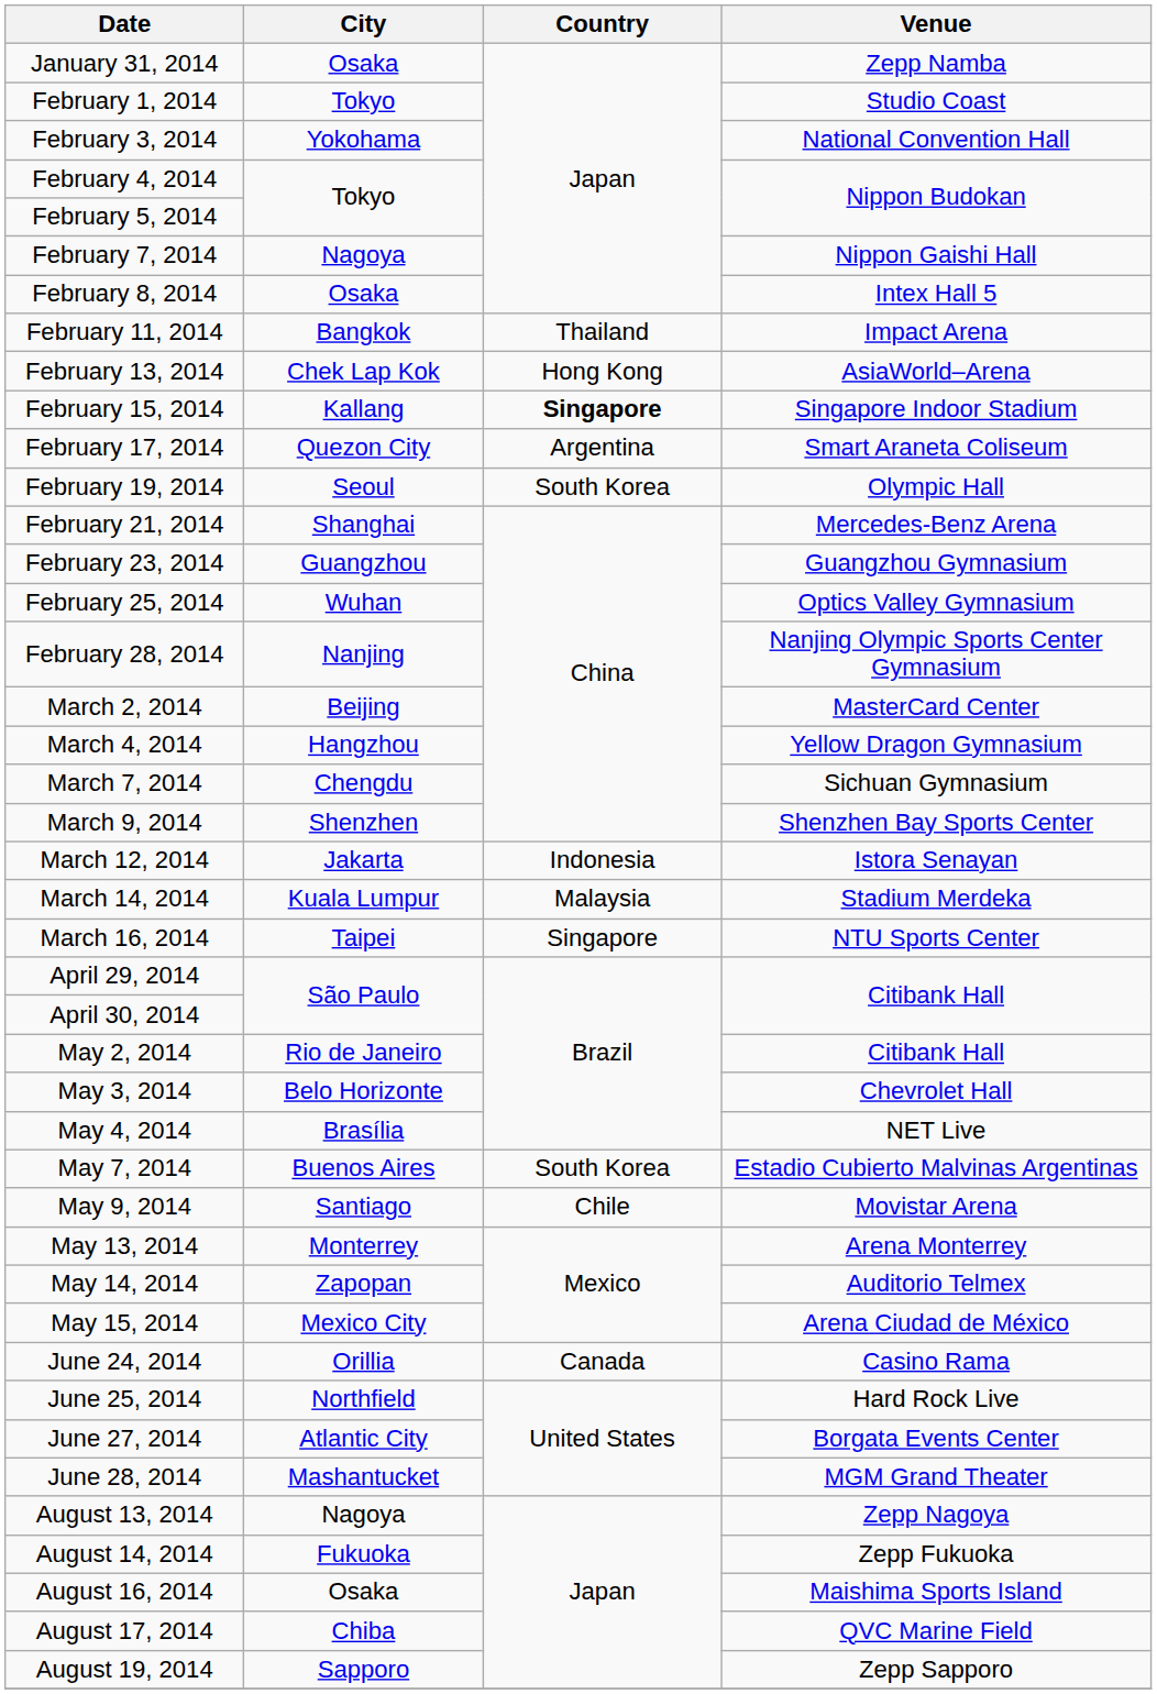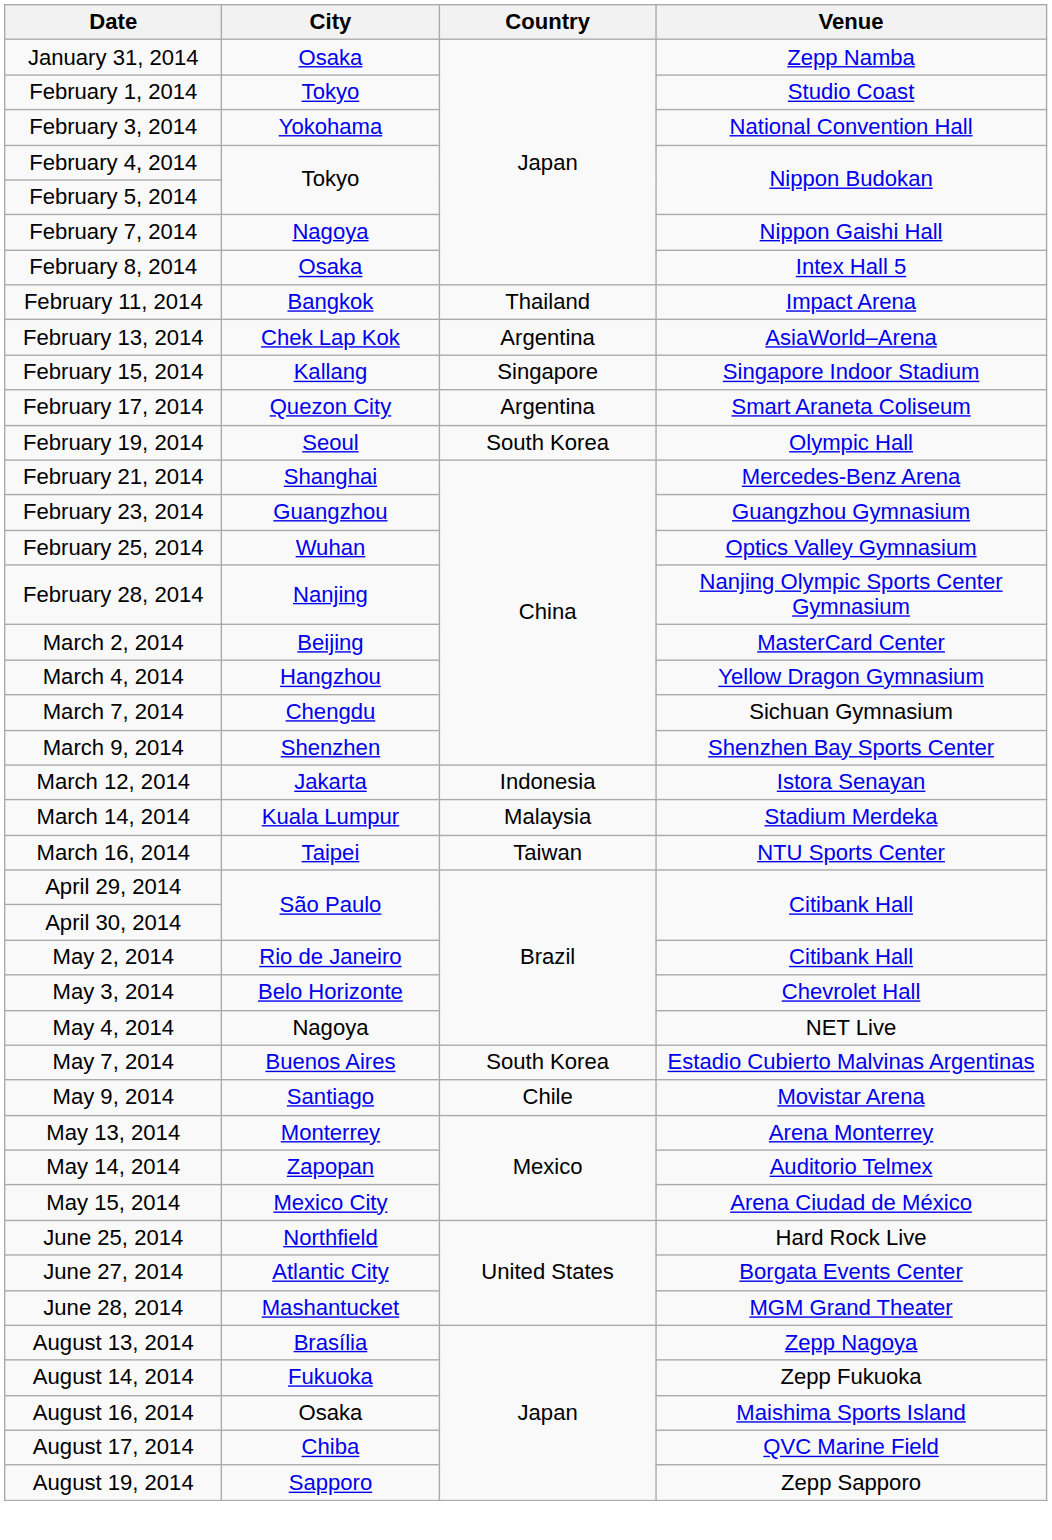February 13, 2014 | Country: Hong Kong -> Argentina
February 15, 2014 | Country: bold -> normal
March 16, 2014 | Country: Singapore -> Taiwan
May 4, 2014 | City: Brasília -> Nagoya
- row: June 24, 2014 | Orillia | Canada | Casino Rama
August 13, 2014 | City: Nagoya -> Brasília
